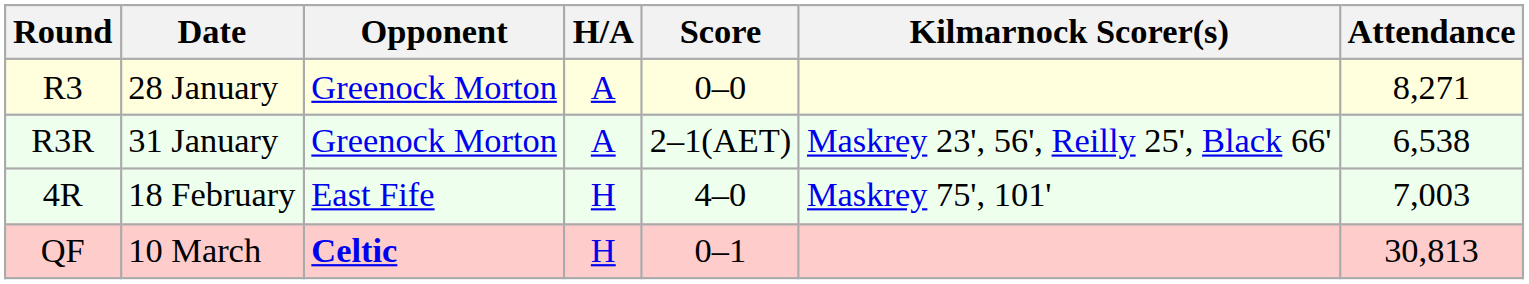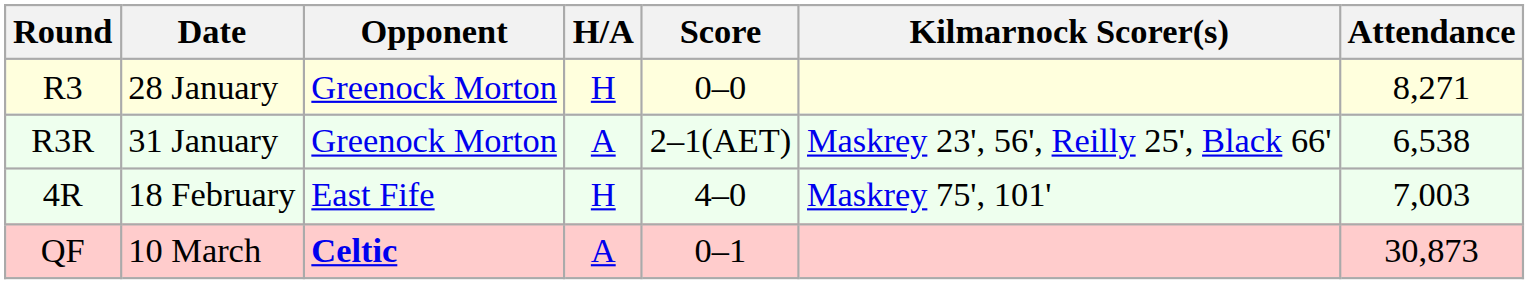R3 | H/A: A -> H
QF | H/A: H -> A
QF | Attendance: 30,813 -> 30,873
